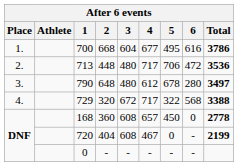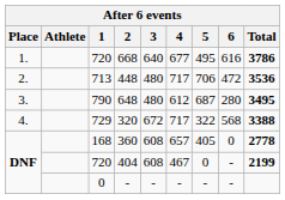668 | 1: 700 -> 720
668 | 3: 604 -> 640
648 | 5: 678 -> 687
648 | Total: 3497 -> 3495
360 | 5: 450 -> 405
